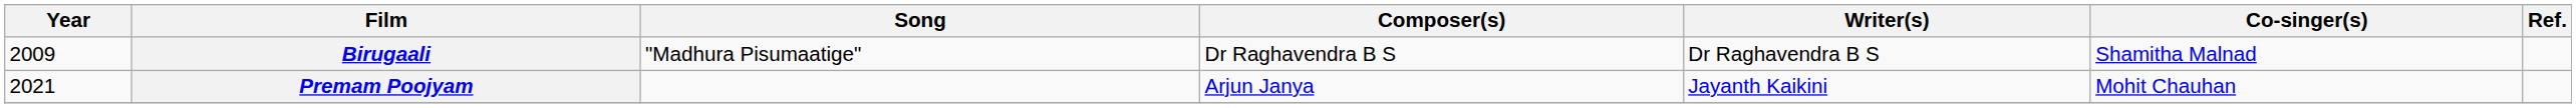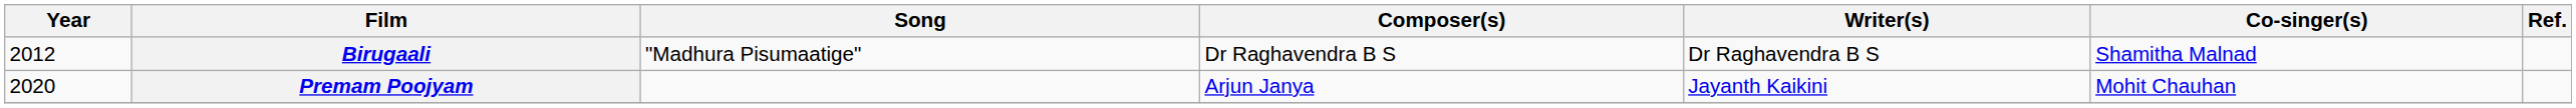Birugaali | Year: 2009 -> 2012
Premam Poojyam | Year: 2021 -> 2020
